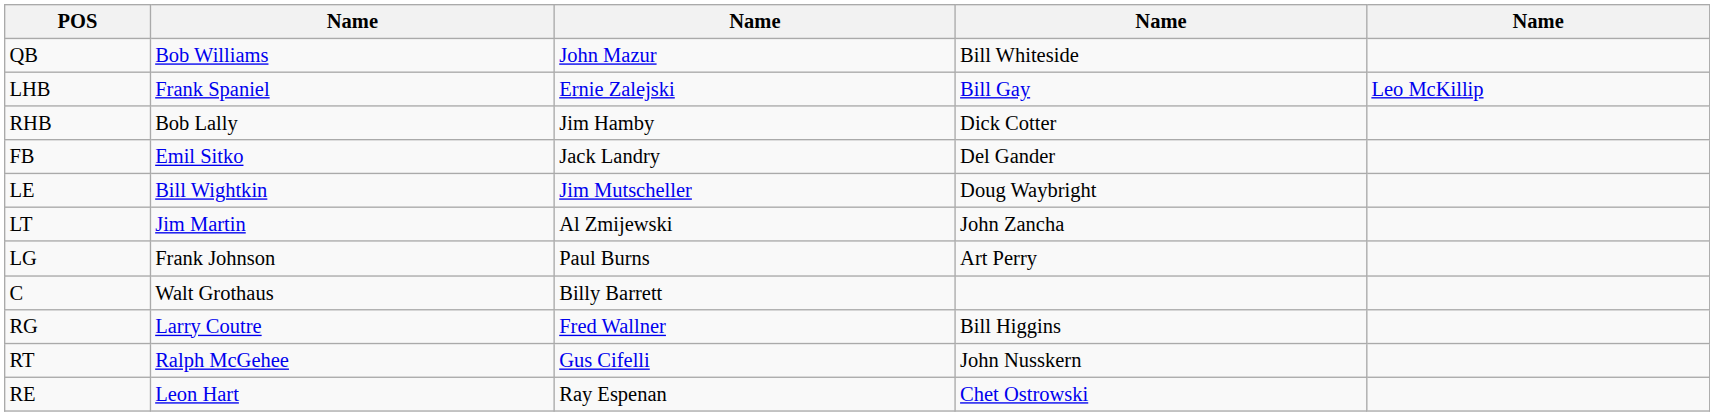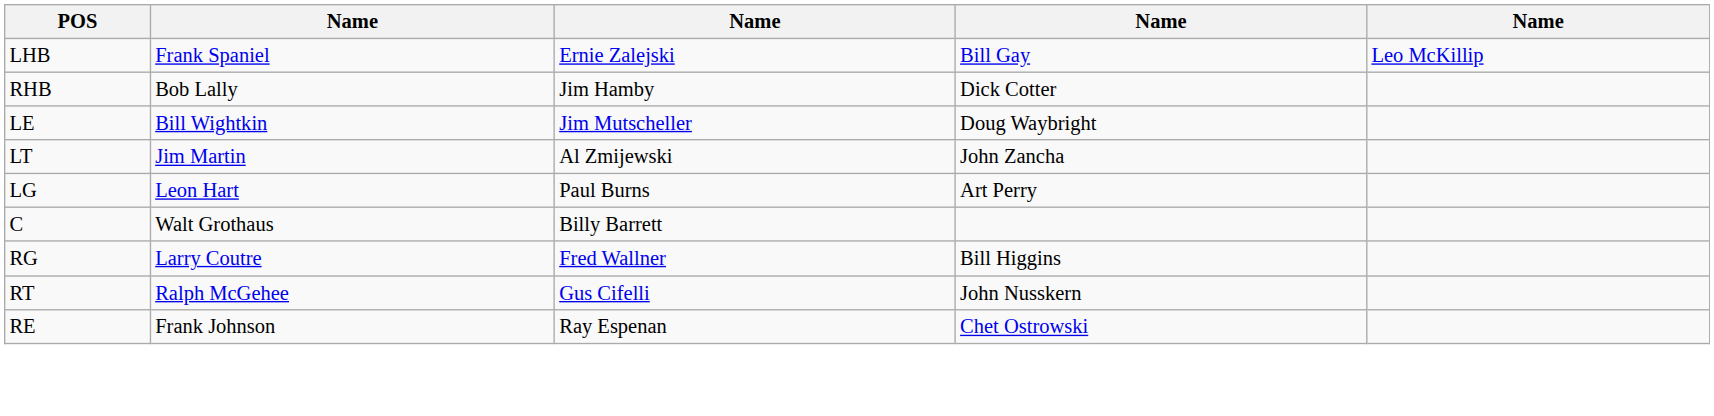- row: QB | Bob Williams | John Mazur | Bill Whiteside
- row: FB | Emil Sitko | Jack Landry | Del Gander
LG | column 2: Frank Johnson -> Leon Hart
RE | column 2: Leon Hart -> Frank Johnson
